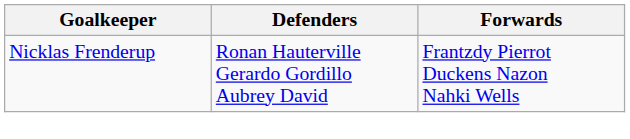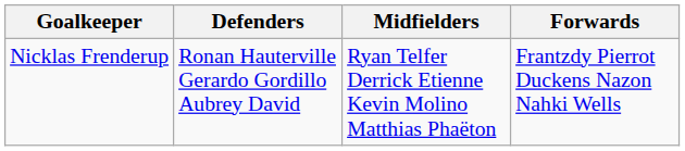+ column: Midfielders | Ryan Telfer Derrick Etienne Kevin Molino Matthias Phaëton
